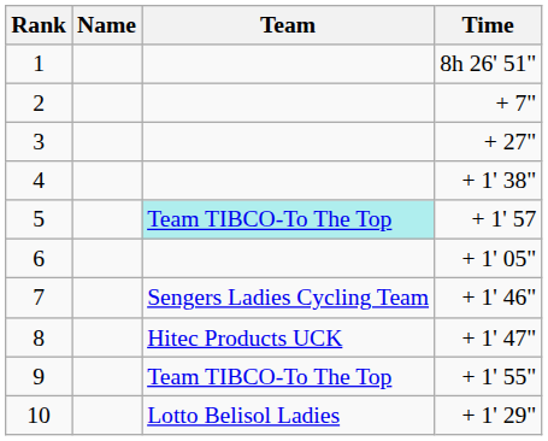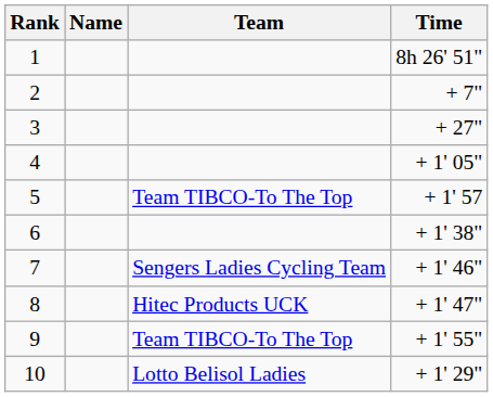4 | Time: + 1' 38" -> + 1' 05"
5 | Team: paleturquoise background -> no background
6 | Time: + 1' 05" -> + 1' 38"
